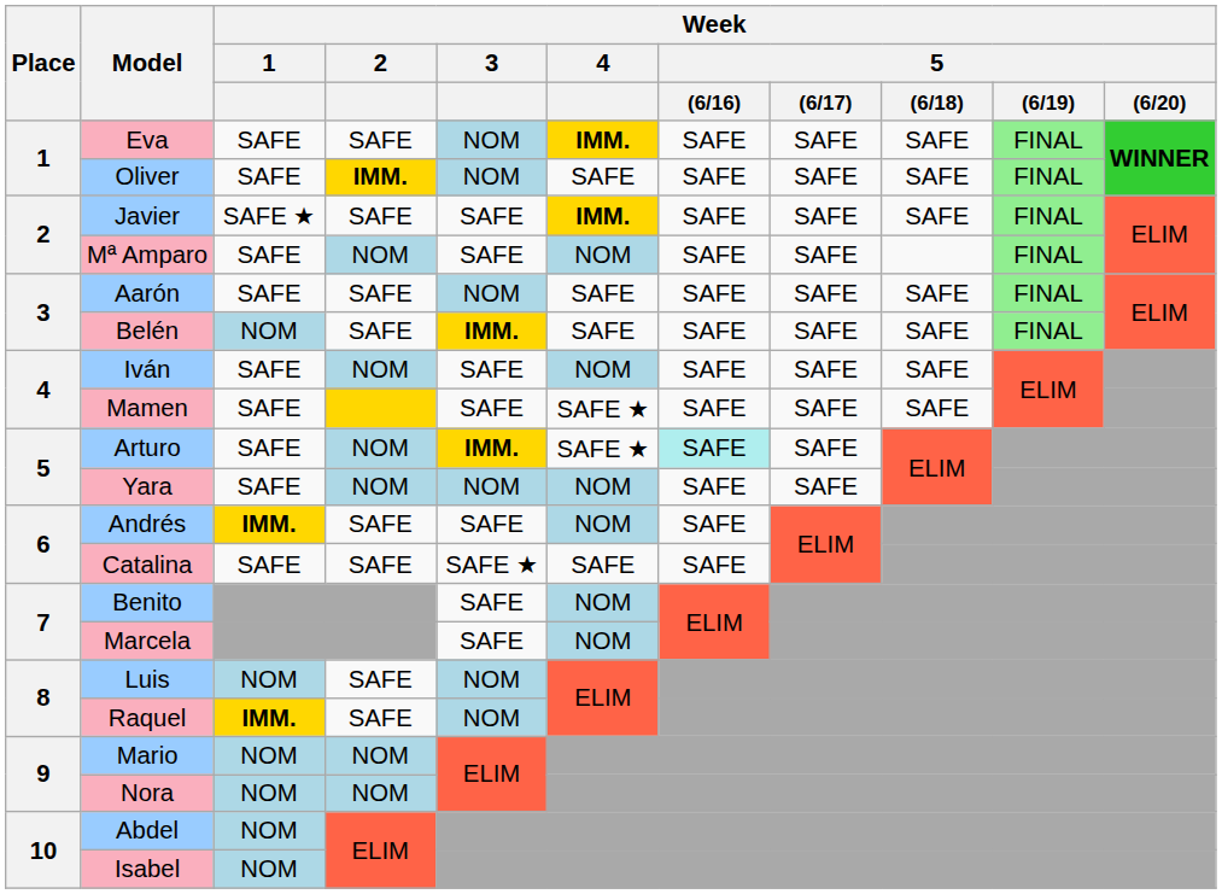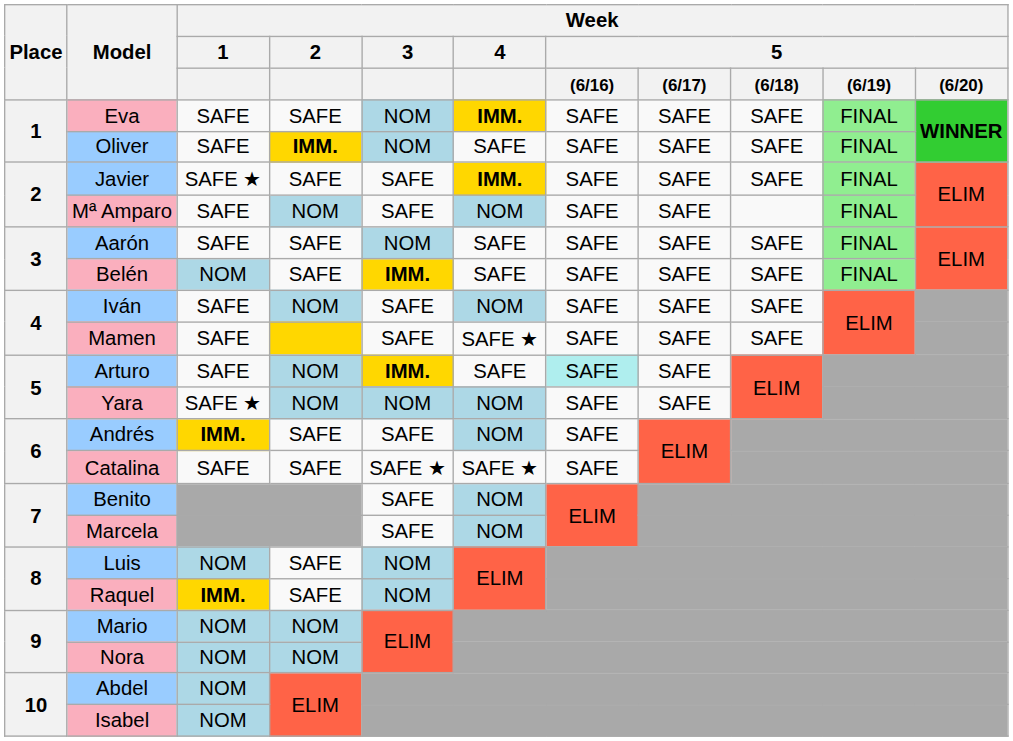Arturo | Week / 4: SAFE ★ -> SAFE
Yara | Week / 1: SAFE -> SAFE ★
Catalina | Week / 4: SAFE -> SAFE ★
